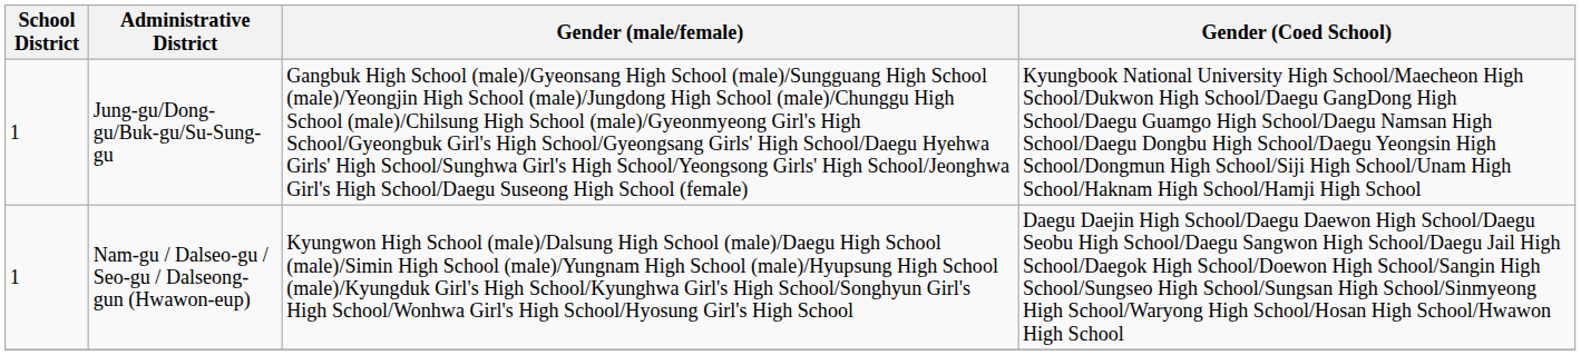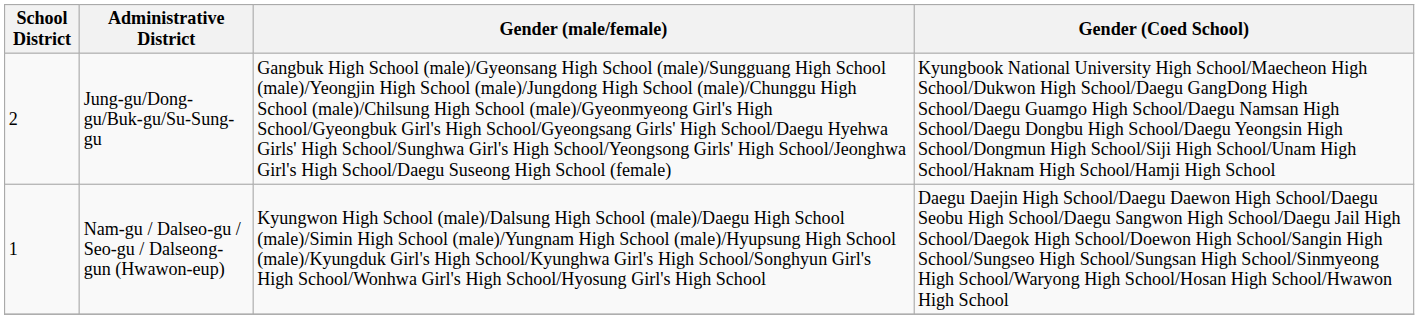Jung-gu/Dong-gu/Buk-gu/Su-Sung-gu | School District: 1 -> 2
